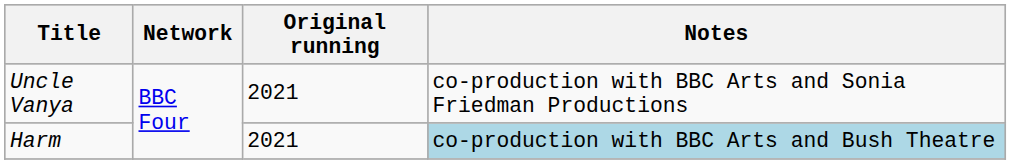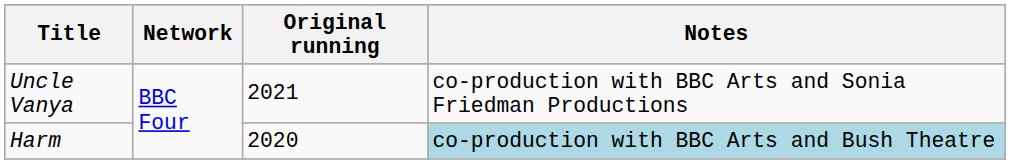Harm | Original running: 2021 -> 2020
